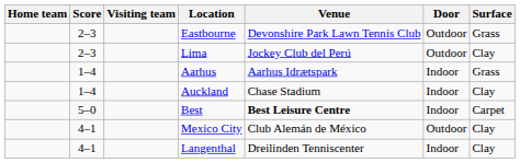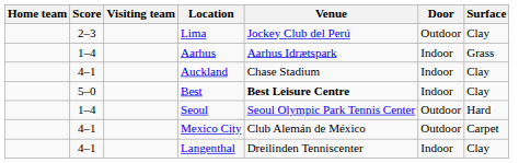- row: 2–3 | Eastbourne | Devonshire Park Lawn Tennis Club | Outdoor | Grass
Auckland | Score: 1–4 -> 4–1
Best | Surface: Carpet -> Clay
+ row: 1–4 | Seoul | Seoul Olympic Park Tennis Center | Outdoor | Hard
Mexico City | Surface: Clay -> Carpet
